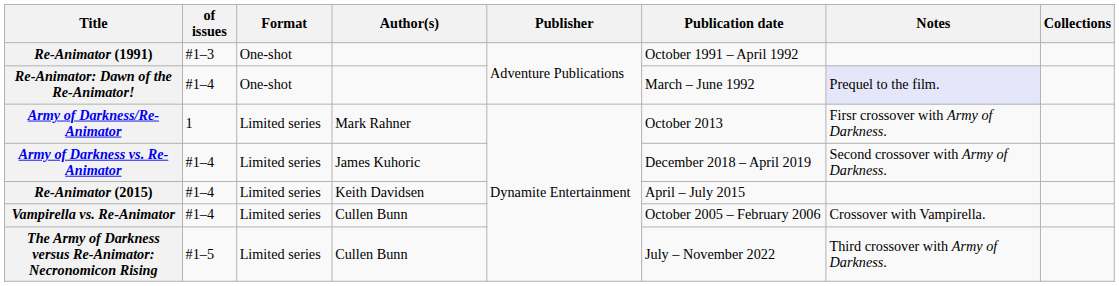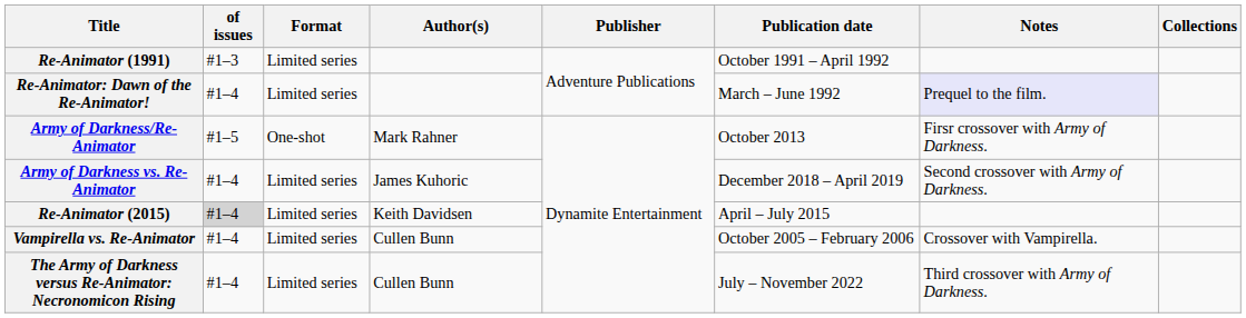Re-Animator (1991) | Format: One-shot -> Limited series
Re-Animator: Dawn of the Re-Animator! | Format: One-shot -> Limited series
Army of Darkness/Re-Animator | of issues: 1 -> #1–5
Army of Darkness/Re-Animator | Format: Limited series -> One-shot
Re-Animator (2015) | of issues: no background -> lightgrey background
The Army of Darkness versus Re-Animator: Necronomicon Rising | of issues: #1–5 -> #1–4
